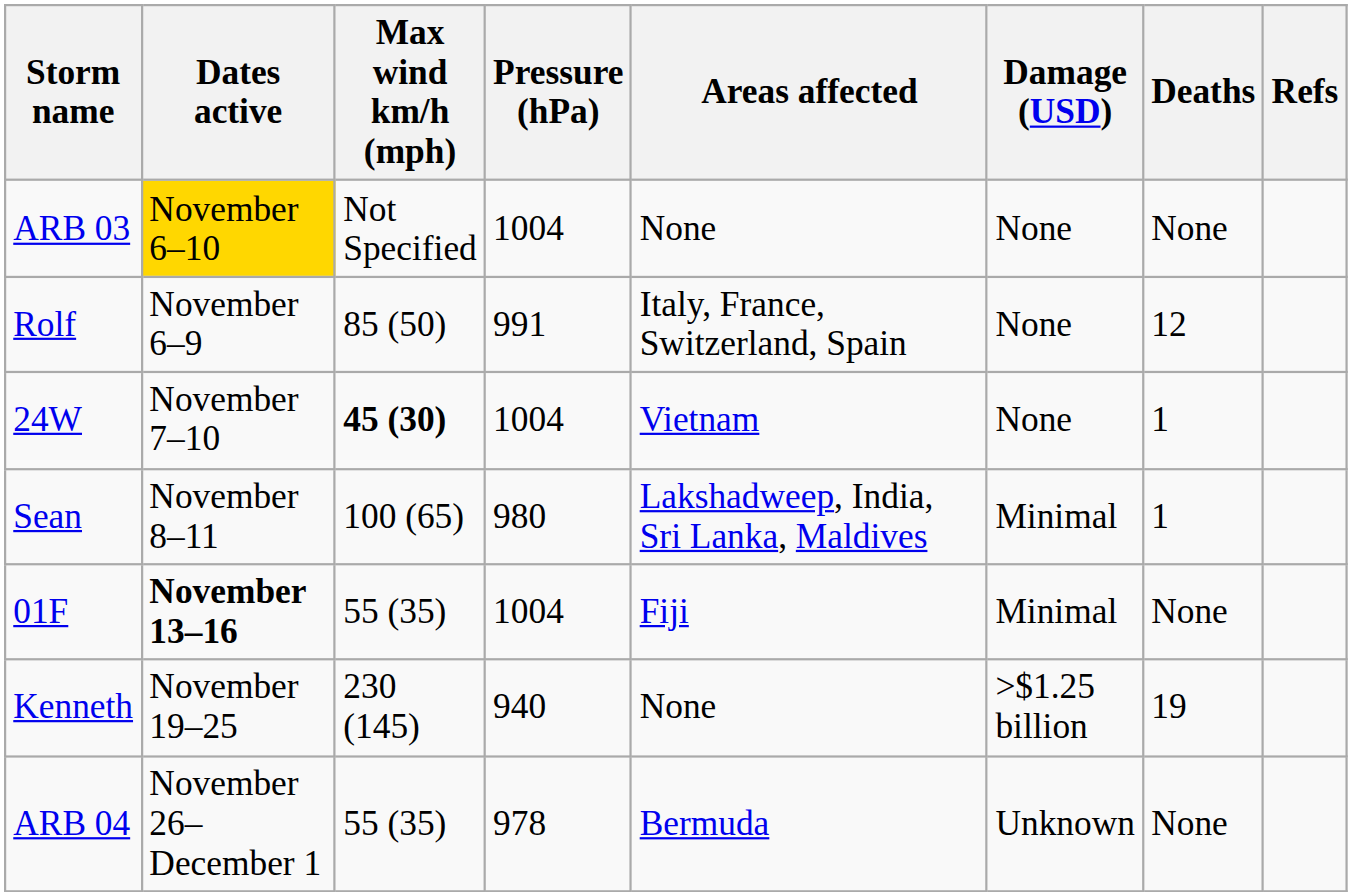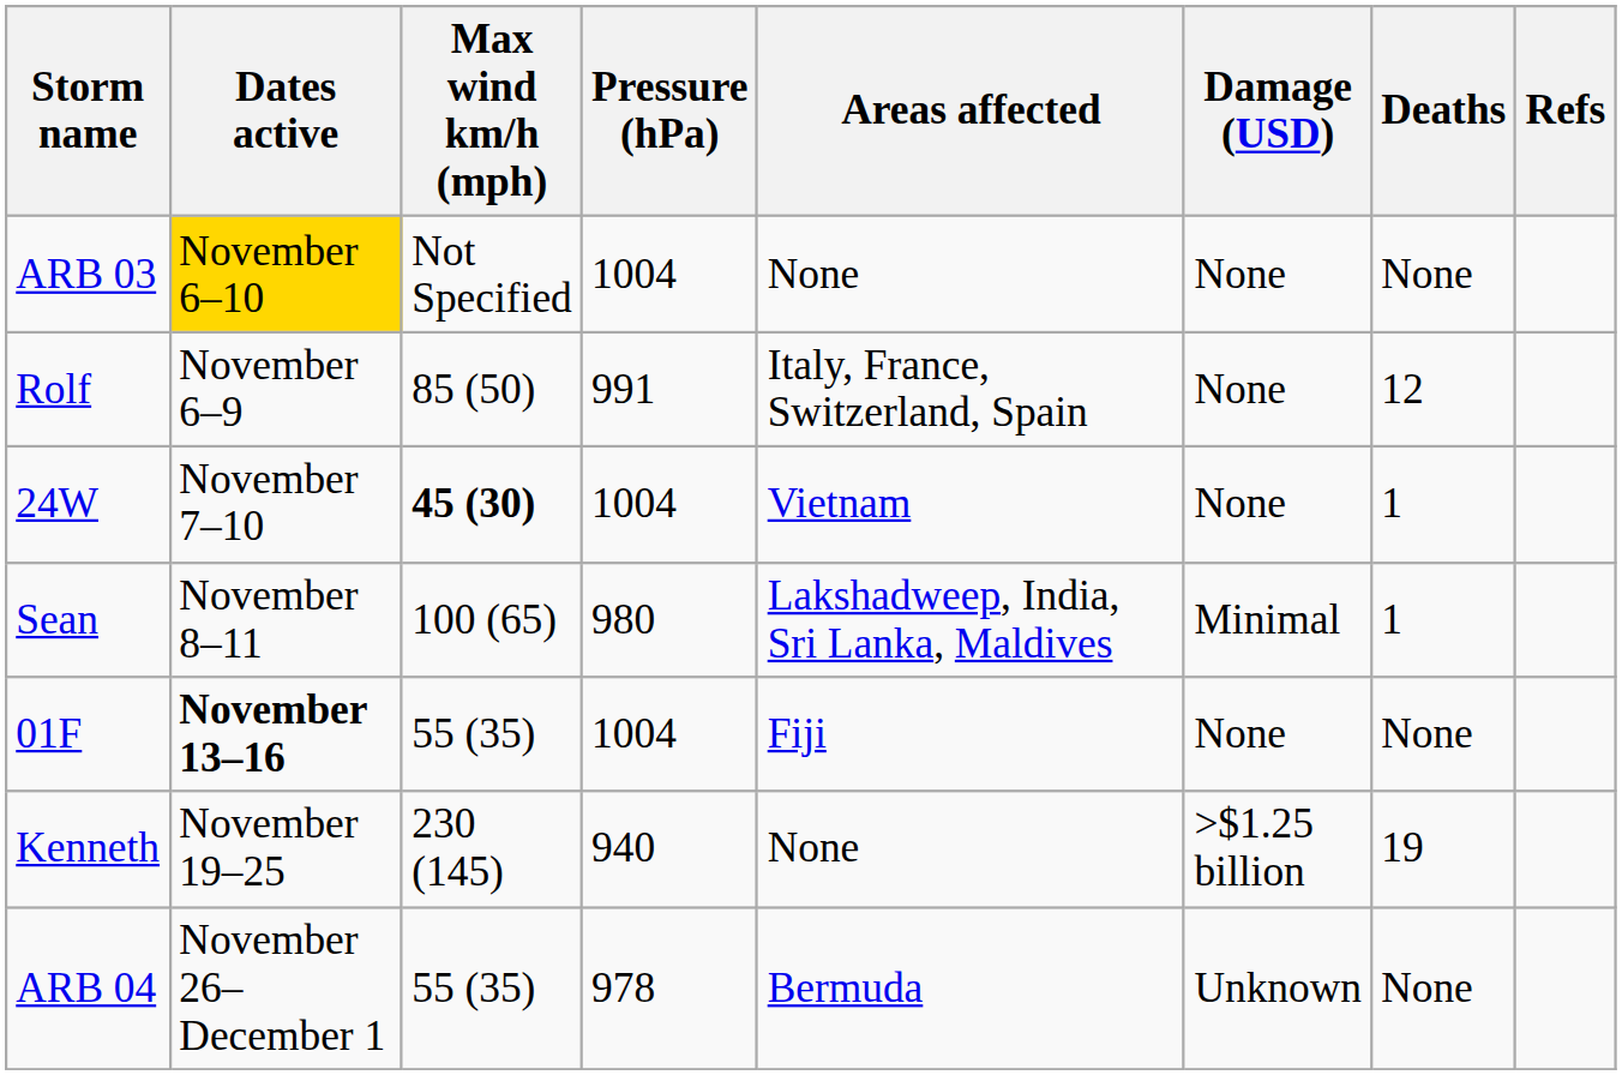01F | Damage (USD): Minimal -> None
